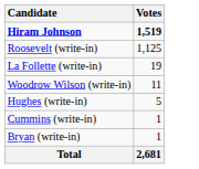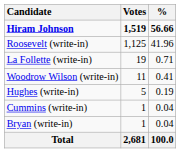+ column: % | 56.66 | 41.96 | 0.71 | 0.41 | 0.19 | 0.04 | 0.04 | 100.0
